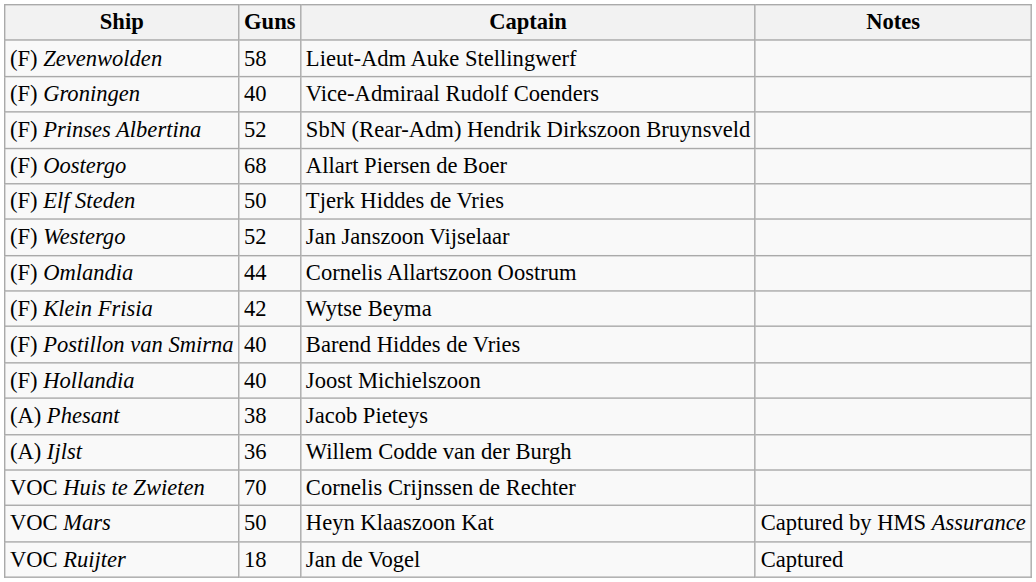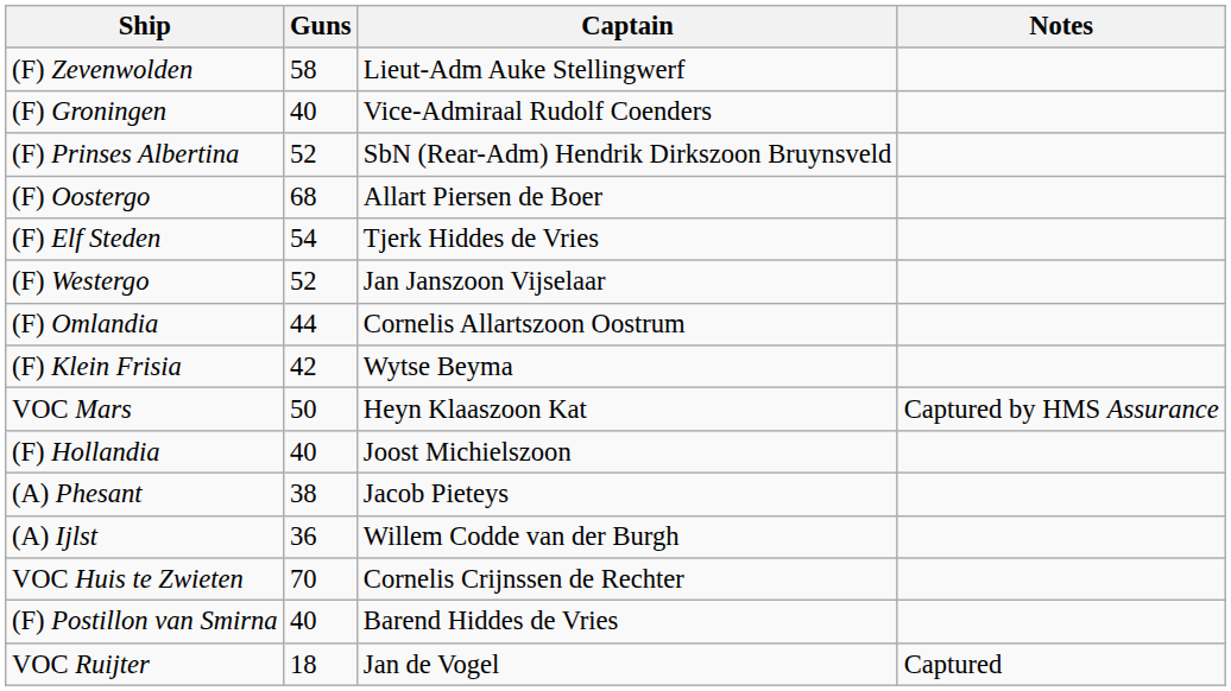(F) Elf Steden | Guns: 50 -> 54
rows swapped: (F) Postillon van Smirna <-> VOC Mars
